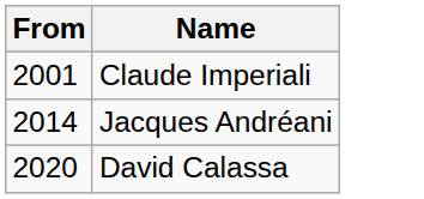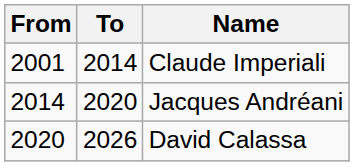+ column: To | 2014 | 2020 | 2026
